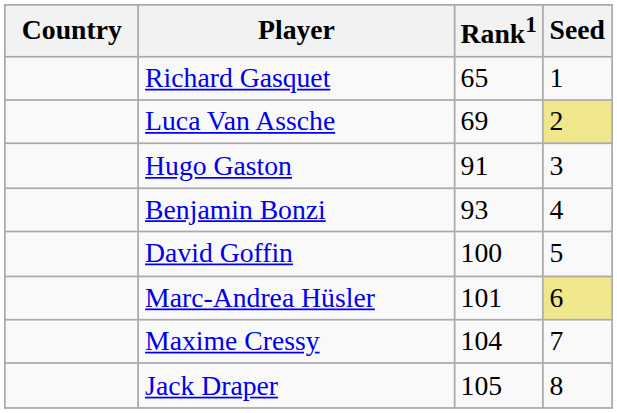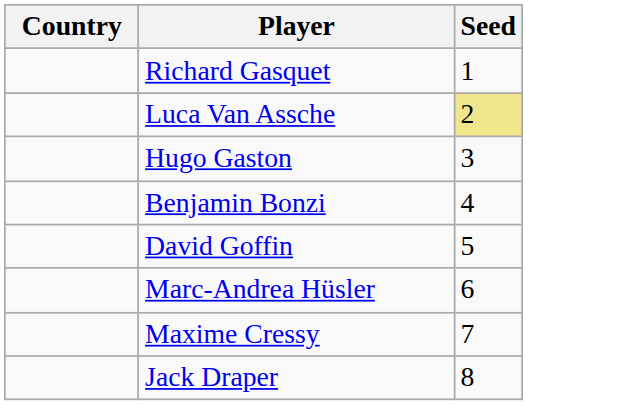- column: Rank1 | 65 | 69 | 91 | 93 | 100 | 101 | 104 | 105
Marc-Andrea Hüsler | Seed: khaki background -> no background
